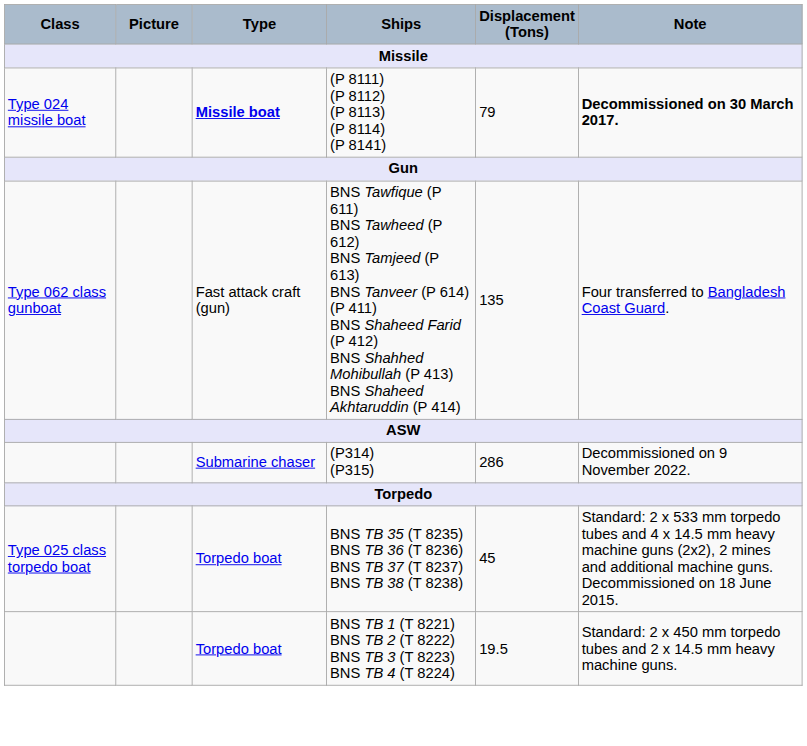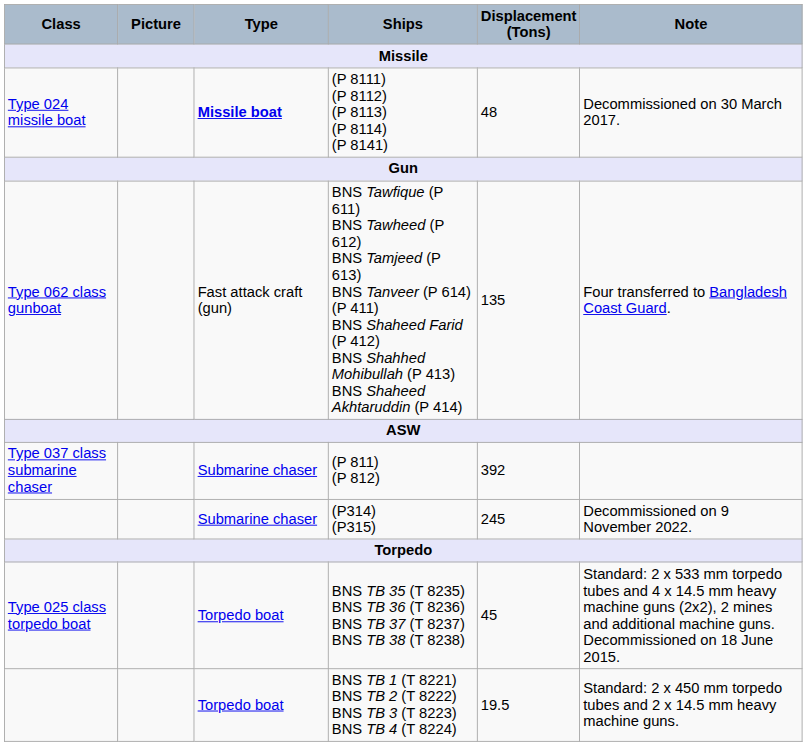(P 8111) (P 8112) (P 8113) (P 8114) (P 8141) | Displacement (Tons): 79 -> 48
(P 8111) (P 8112) (P 8113) (P 8114) (P 8141) | Note: bold -> normal
+ row: Type 037 class submarine chaser | Submarine chaser | (P 811) (P 812) | 392
(P314) (P315) | Displacement (Tons): 286 -> 245
